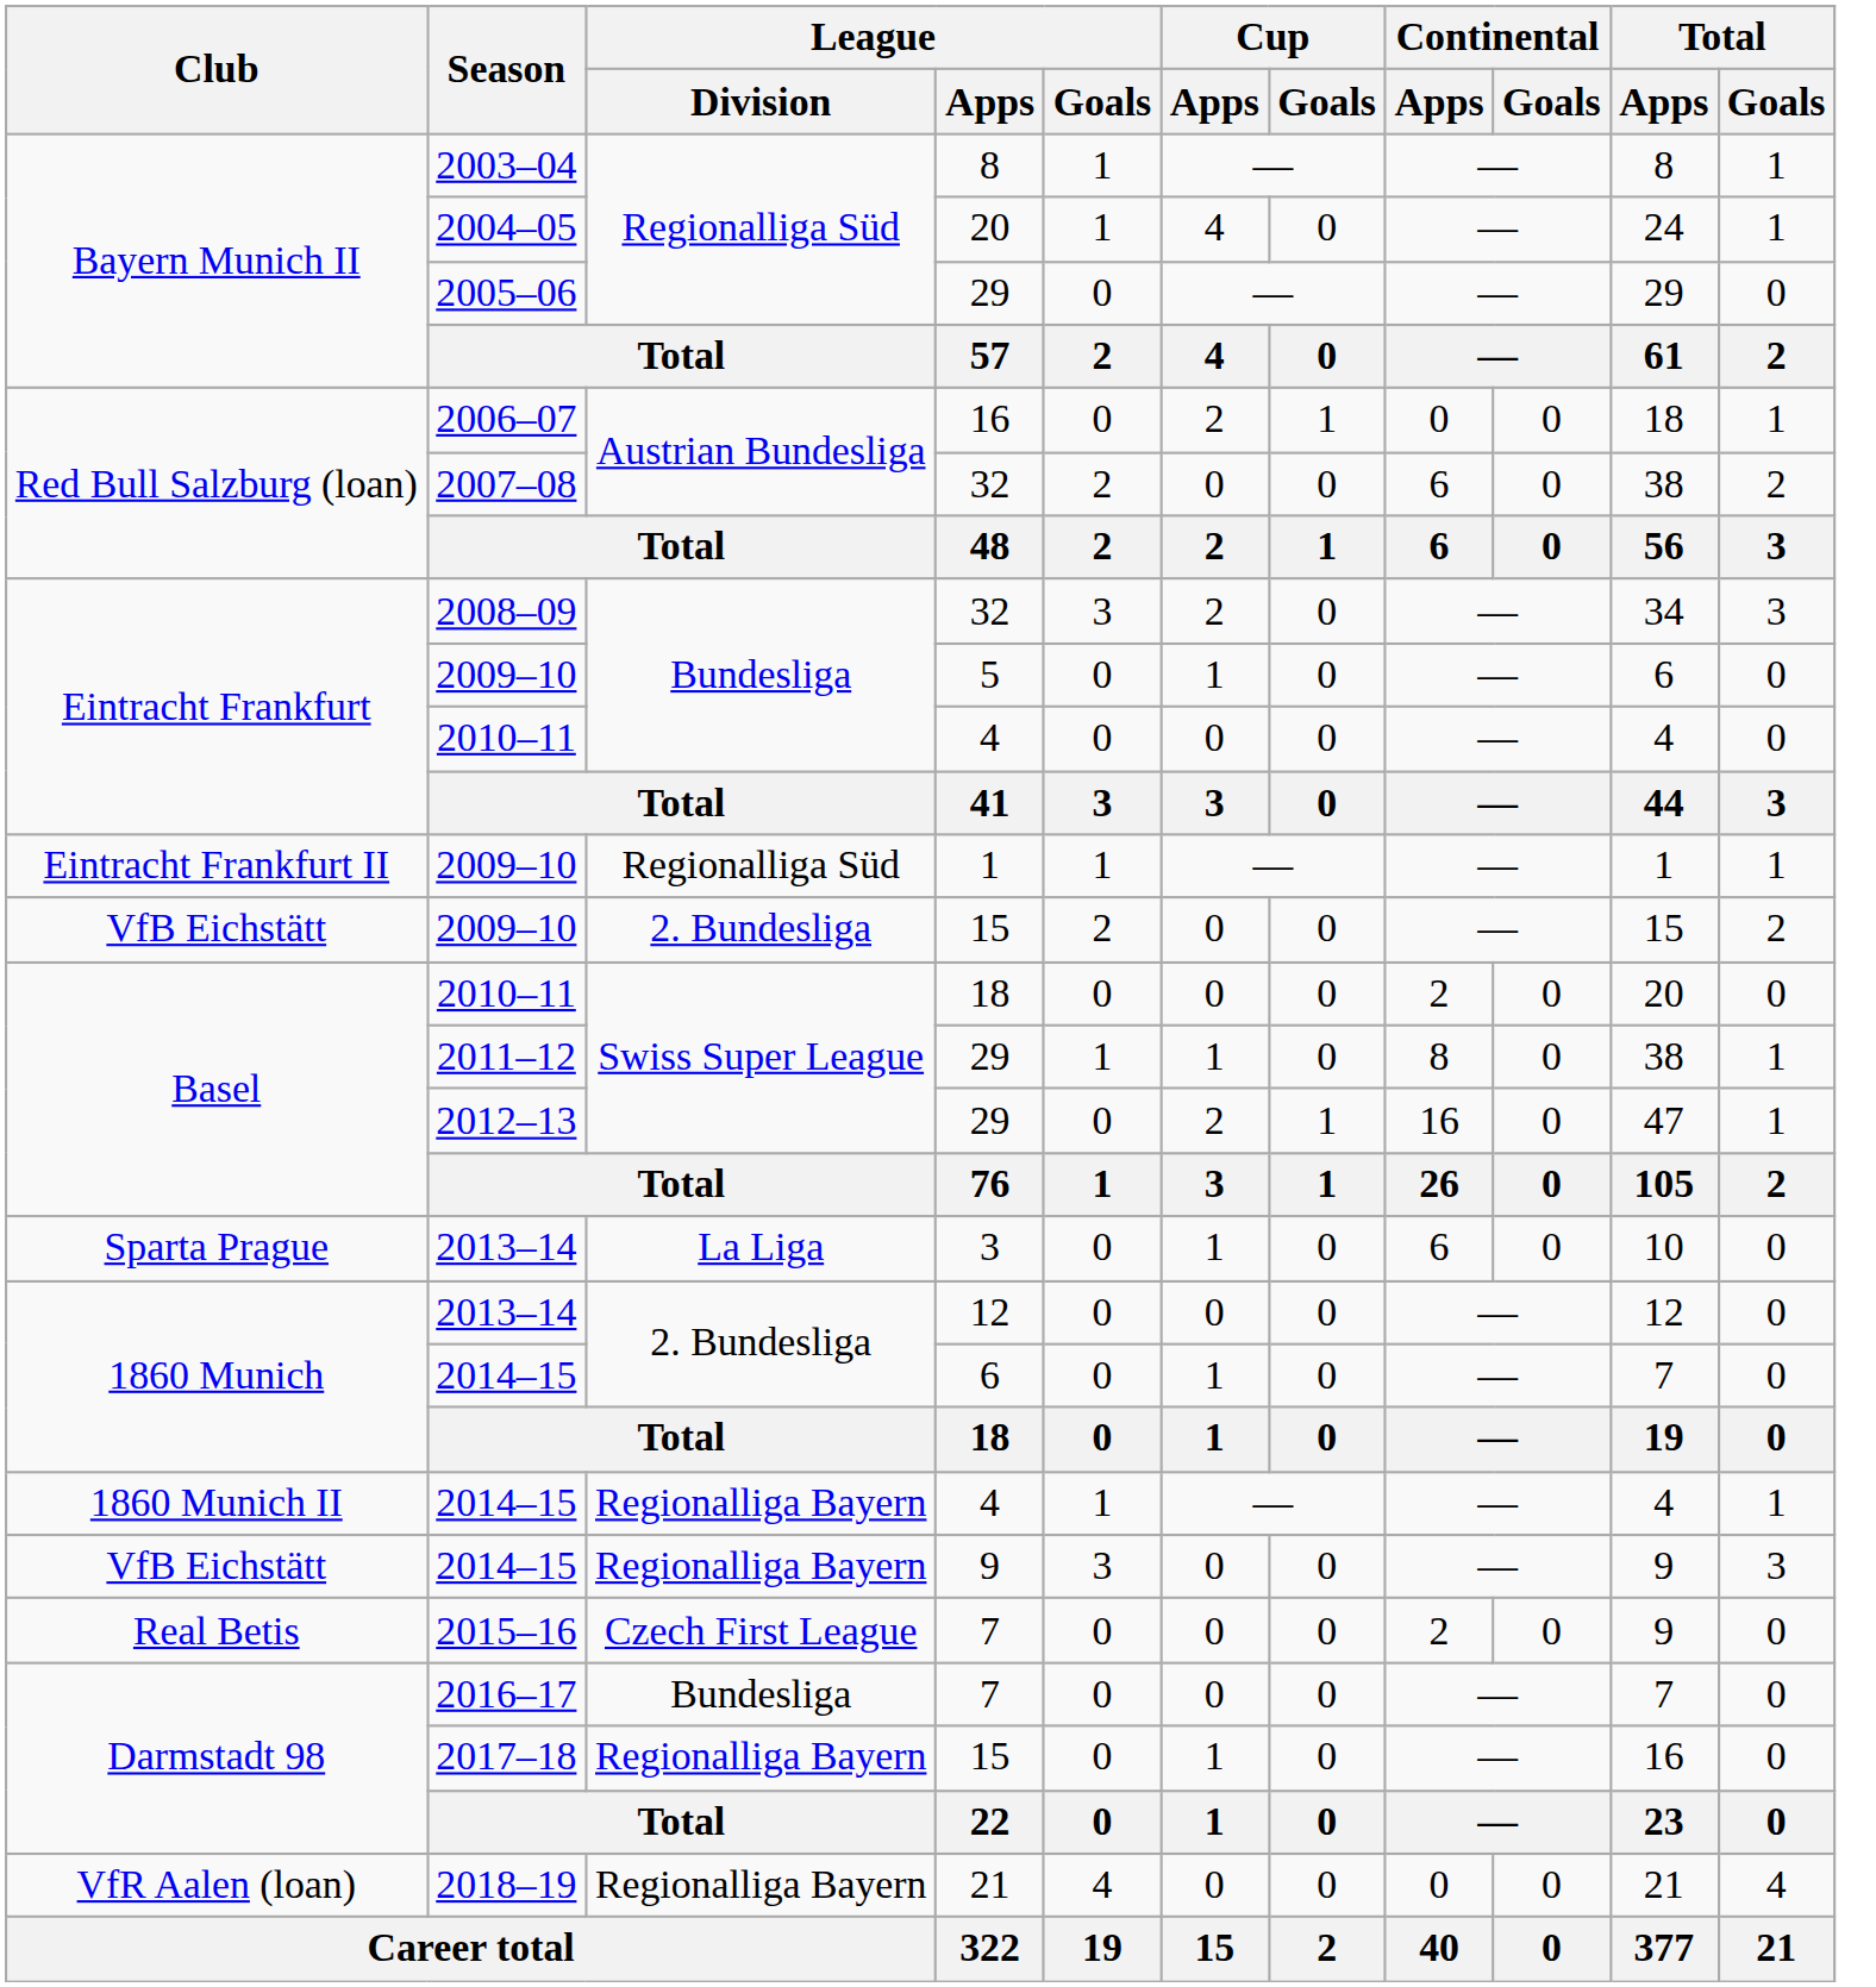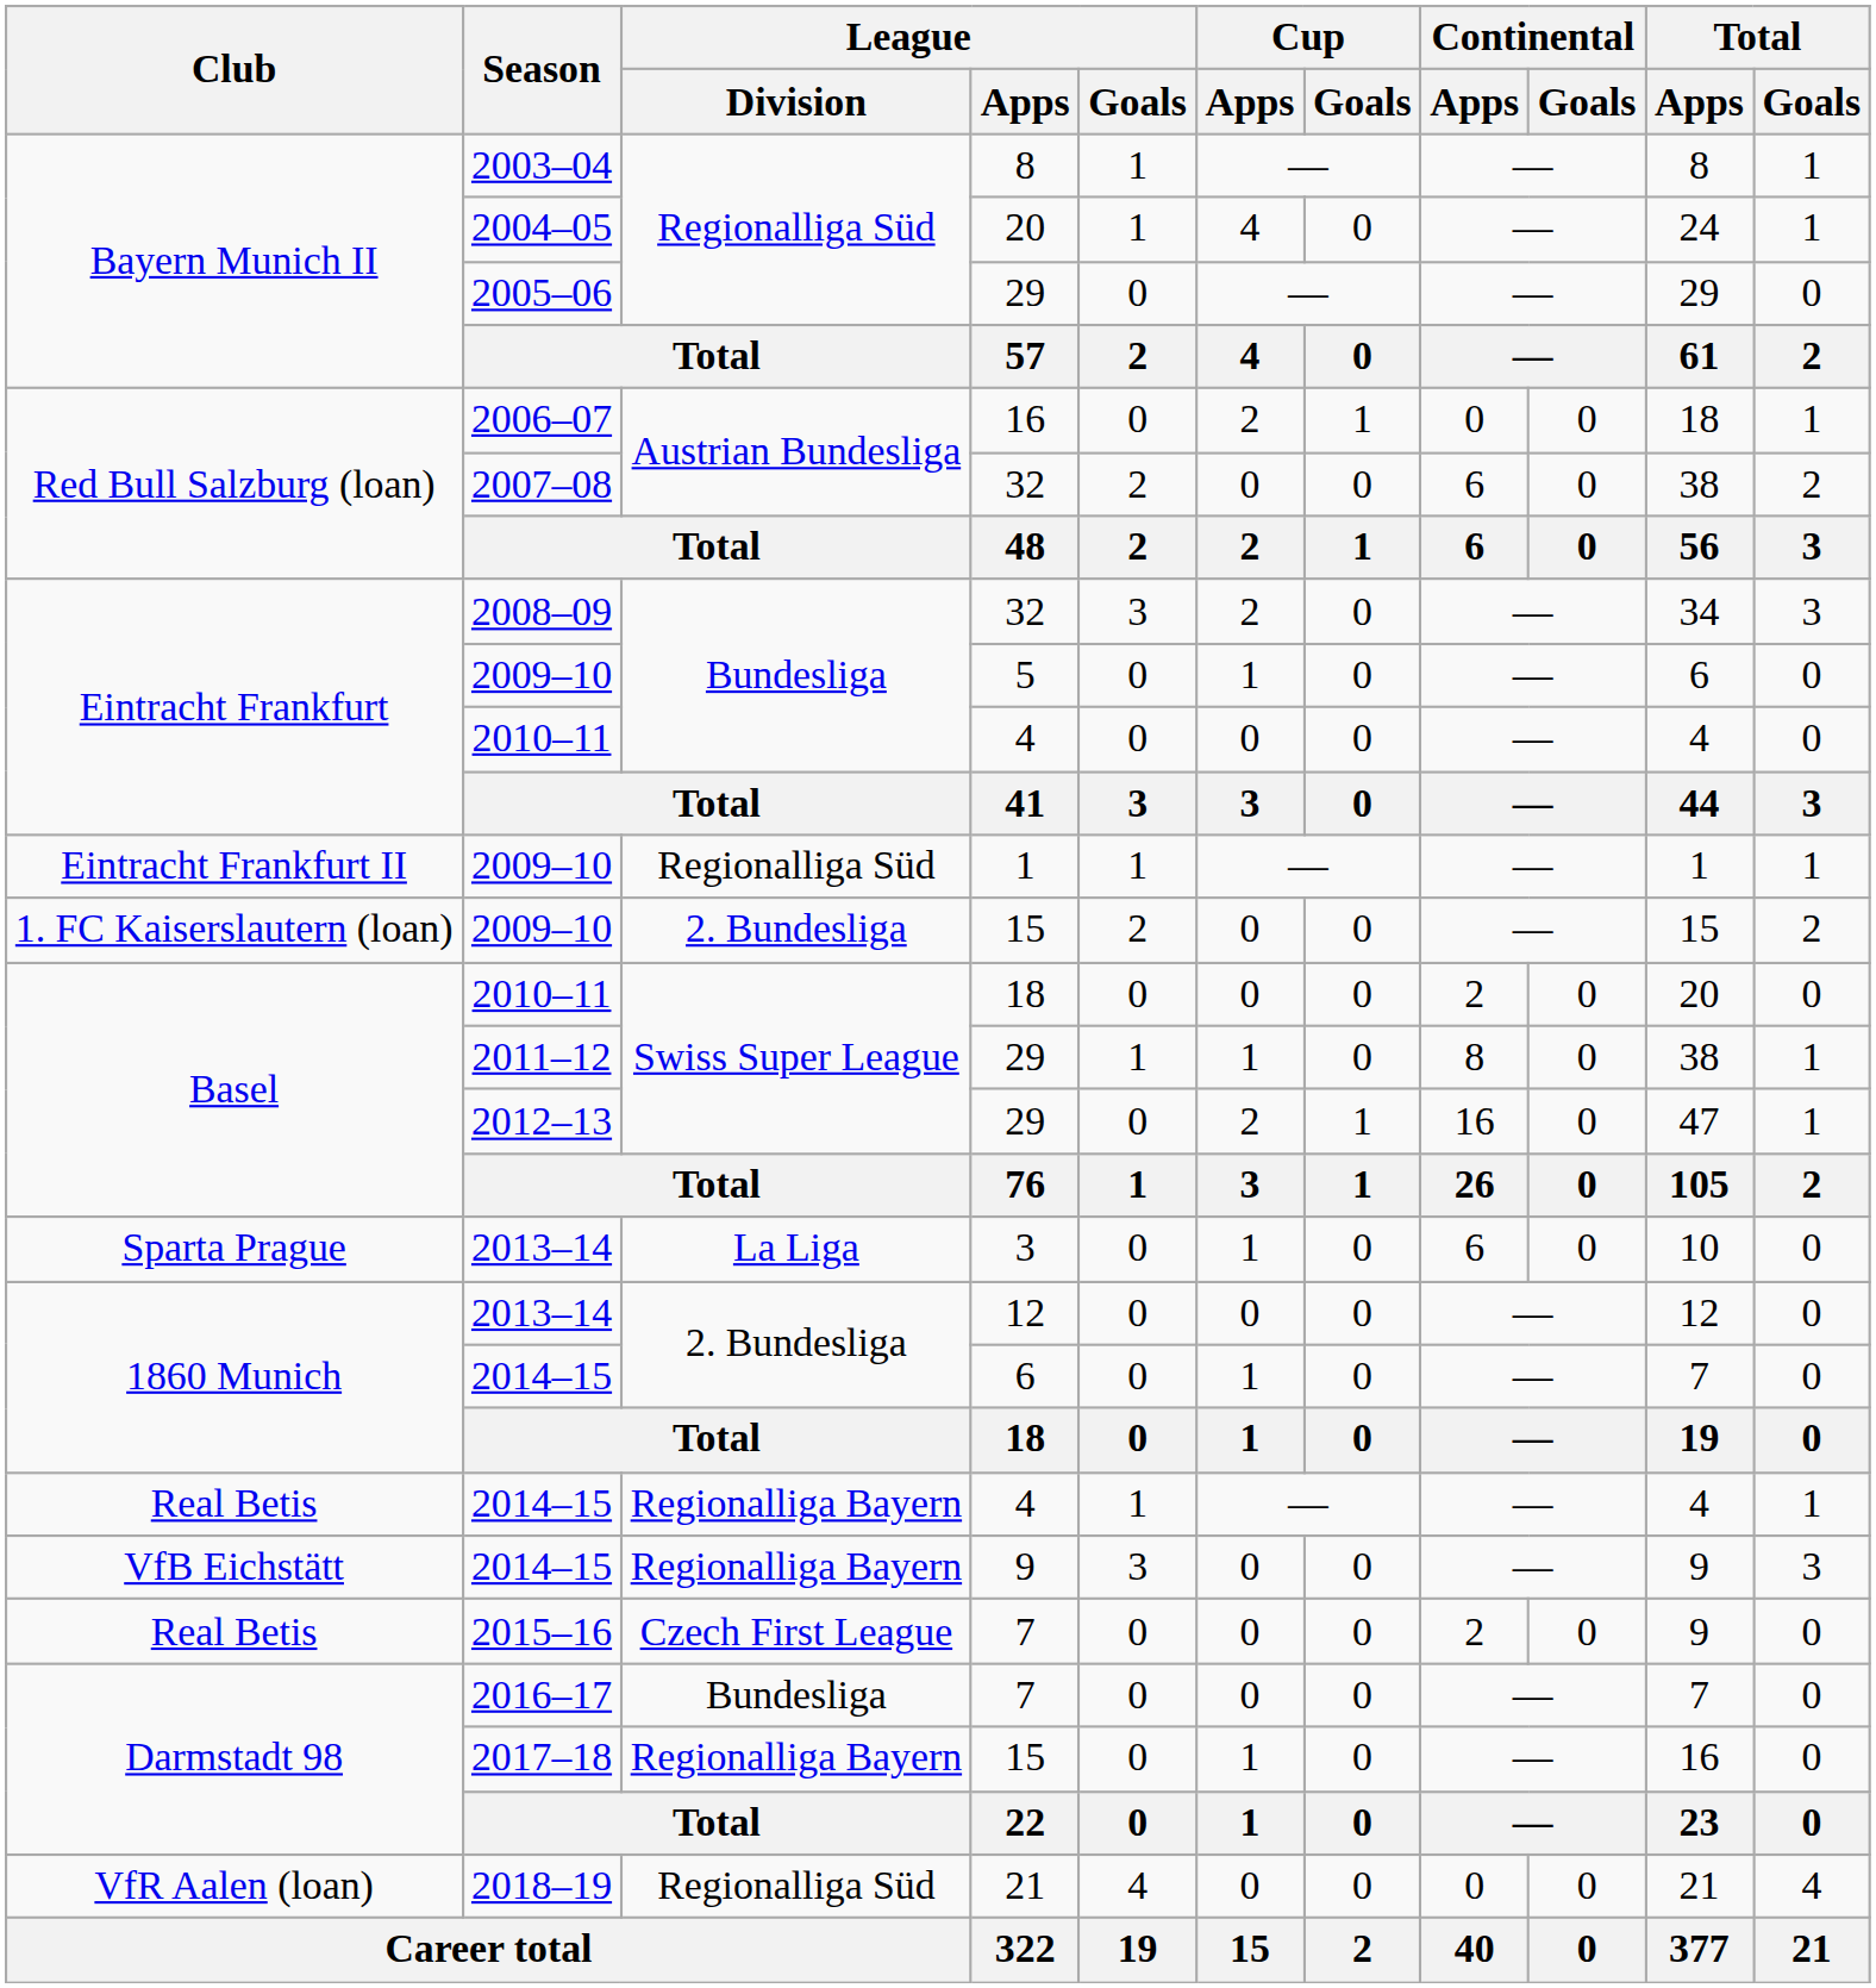2009–10 / 15 | Club: VfB Eichstätt -> 1. FC Kaiserslautern (loan)
2014–15 / 4 | Club: 1860 Munich II -> Real Betis
2018–19 | League / Division: Regionalliga Bayern -> Regionalliga Süd
